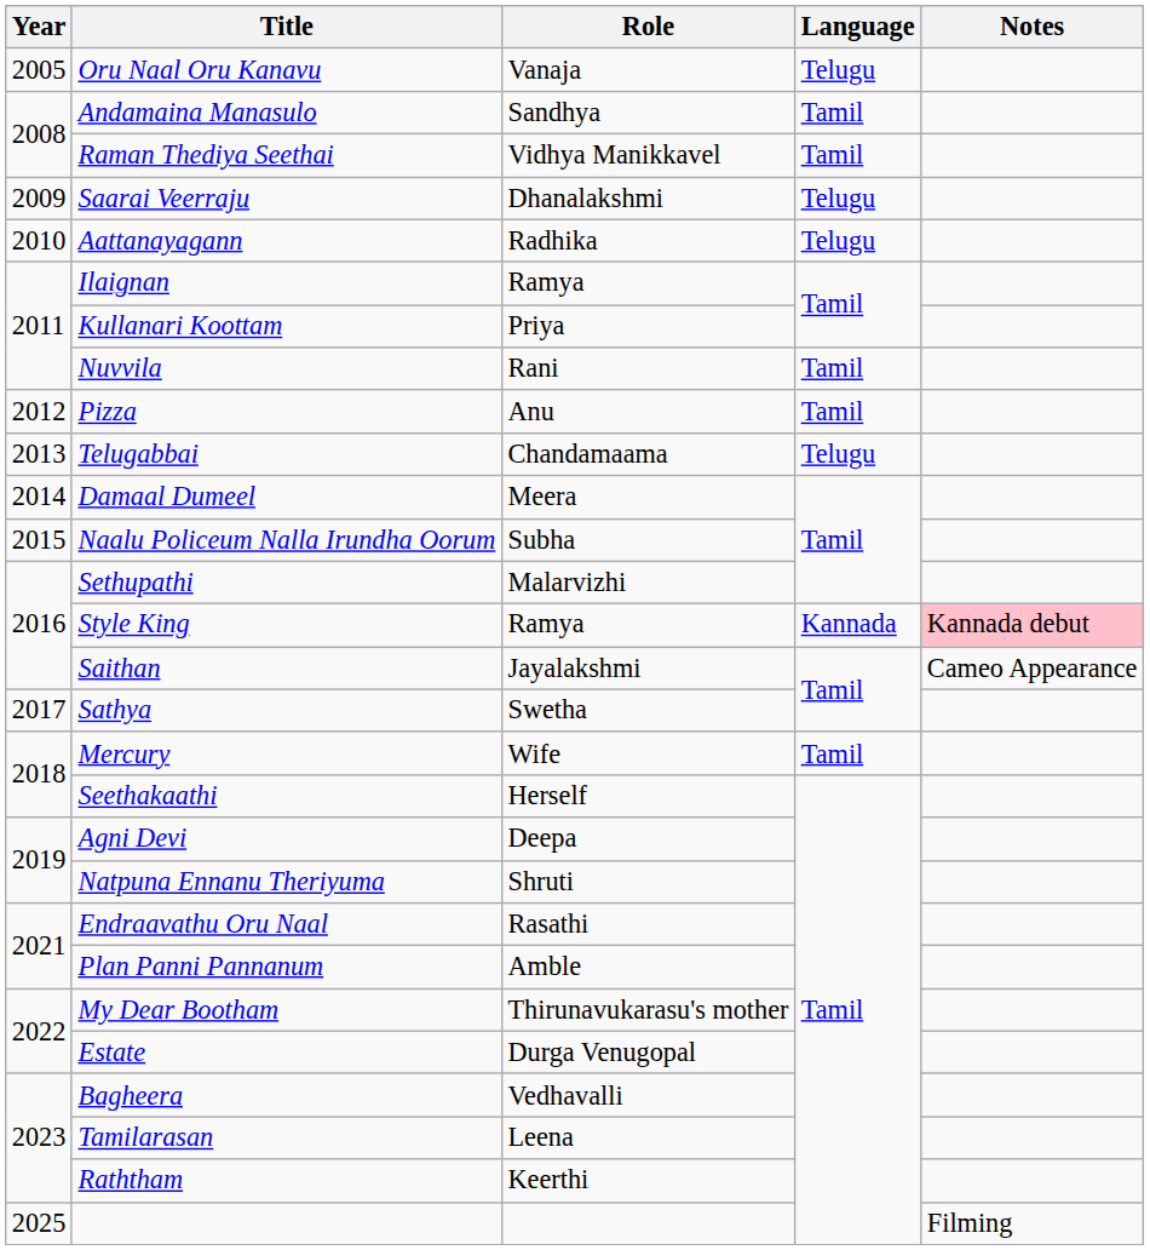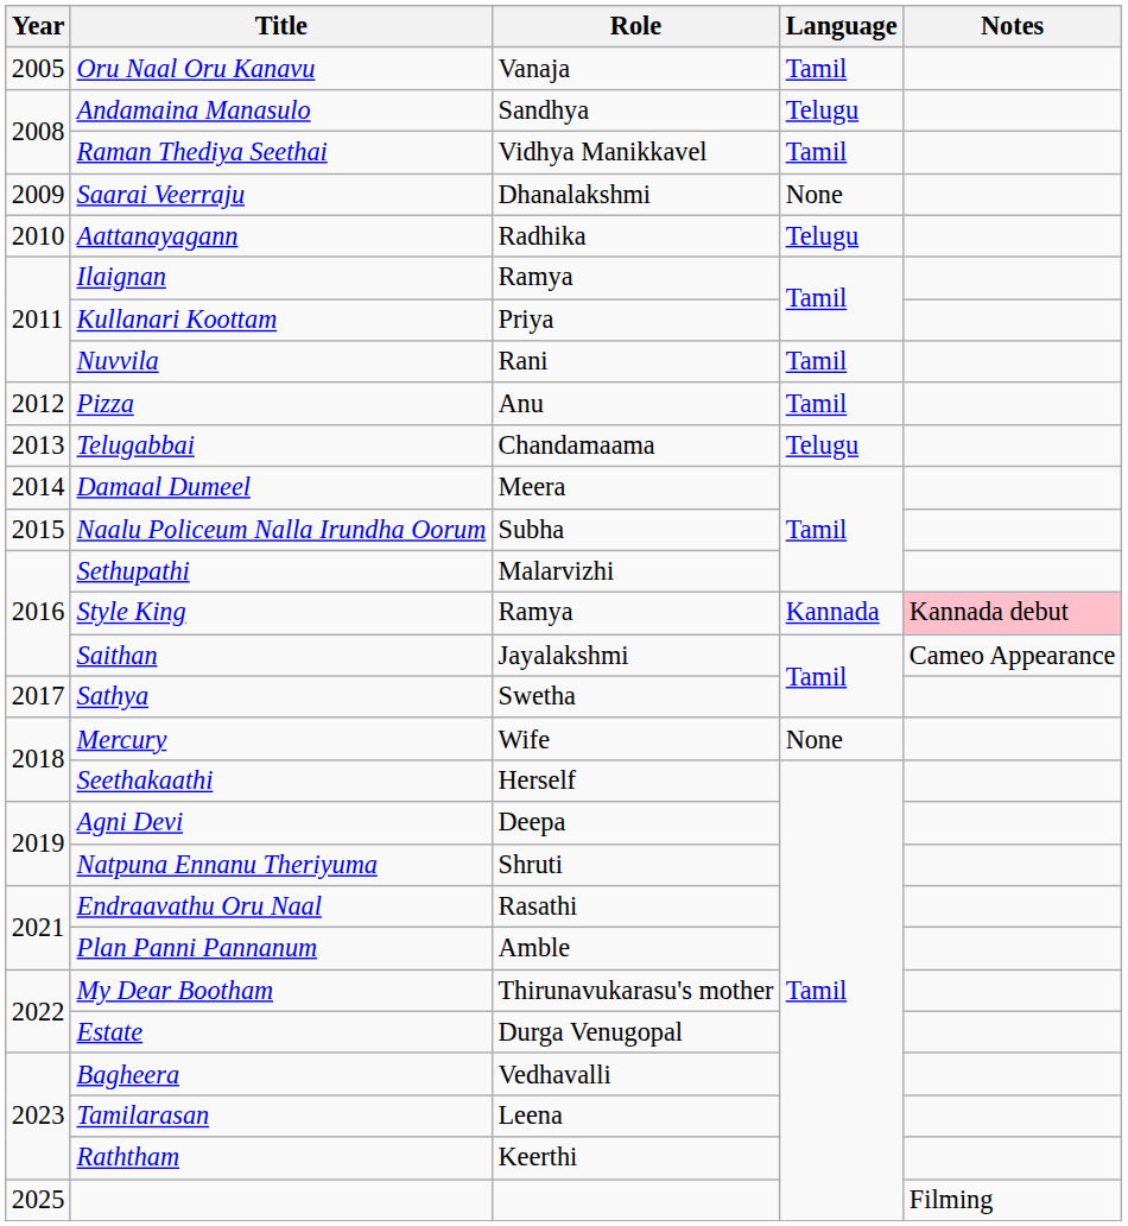Oru Naal Oru Kanavu | Language: Telugu -> Tamil
Andamaina Manasulo | Language: Tamil -> Telugu
Saarai Veerraju | Language: Telugu -> None
Mercury | Language: Tamil -> None
